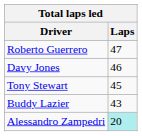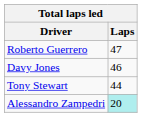Tony Stewart | Laps: 45 -> 44
- row: Buddy Lazier | 43
